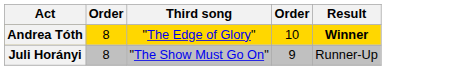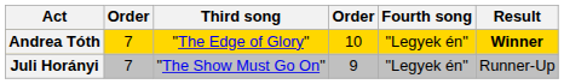+ column: Fourth song | "Legyek én" | "Legyek én"
Andrea Tóth | column 2: 8 -> 7
Juli Horányi | column 2: 8 -> 7
